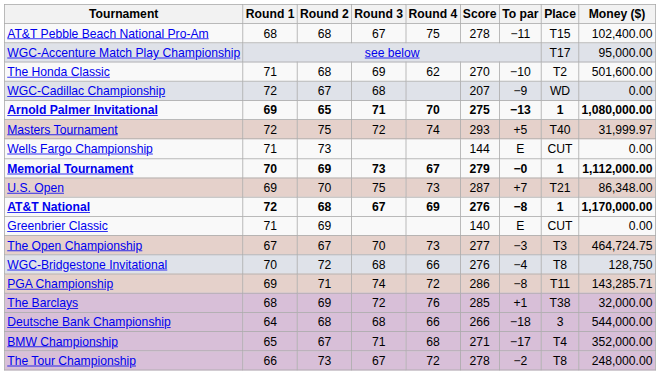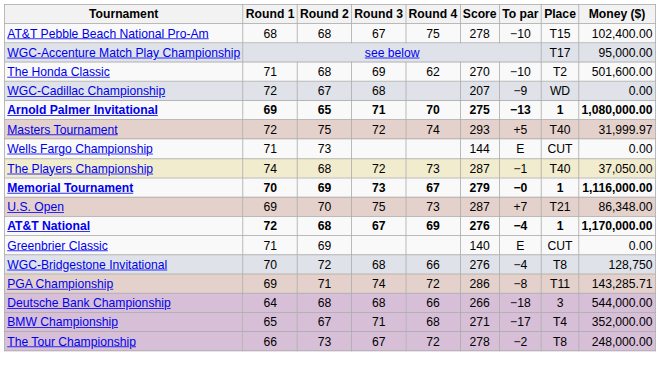AT&T Pebble Beach National Pro-Am | To par: −11 -> −10
+ row: The Players Championship | 74 | 68 | 72 | 73 | 287 | −1 | T40 | 37,050.00
Memorial Tournament | Money ($): 1,112,000.00 -> 1,116,000.00
AT&T National | To par: −8 -> −4
- row: The Open Championship | 67 | 67 | 70 | 73 | 277 | −3 | T3 | 464,724.75
- row: The Barclays | 68 | 69 | 72 | 76 | 285 | +1 | T38 | 32,000.00
